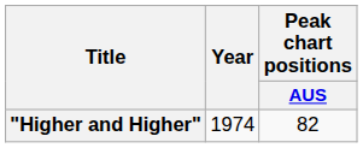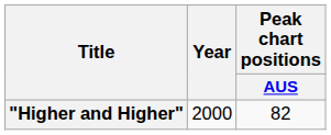"Higher and Higher" | Year: 1974 -> 2000
